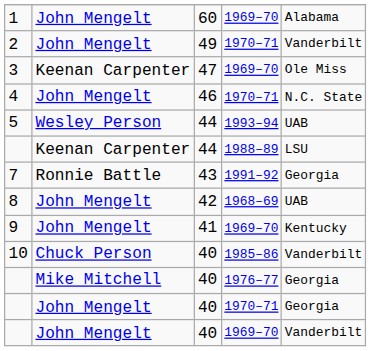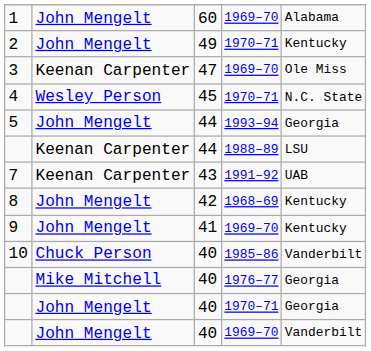2 | column 5: Vanderbilt -> Kentucky
4 | column 2: John Mengelt -> Wesley Person
4 | column 3: 46 -> 45
5 | column 2: Wesley Person -> John Mengelt
5 | column 5: UAB -> Georgia
7 | column 2: Ronnie Battle -> Keenan Carpenter
7 | column 5: Georgia -> UAB
8 | column 5: UAB -> Kentucky
